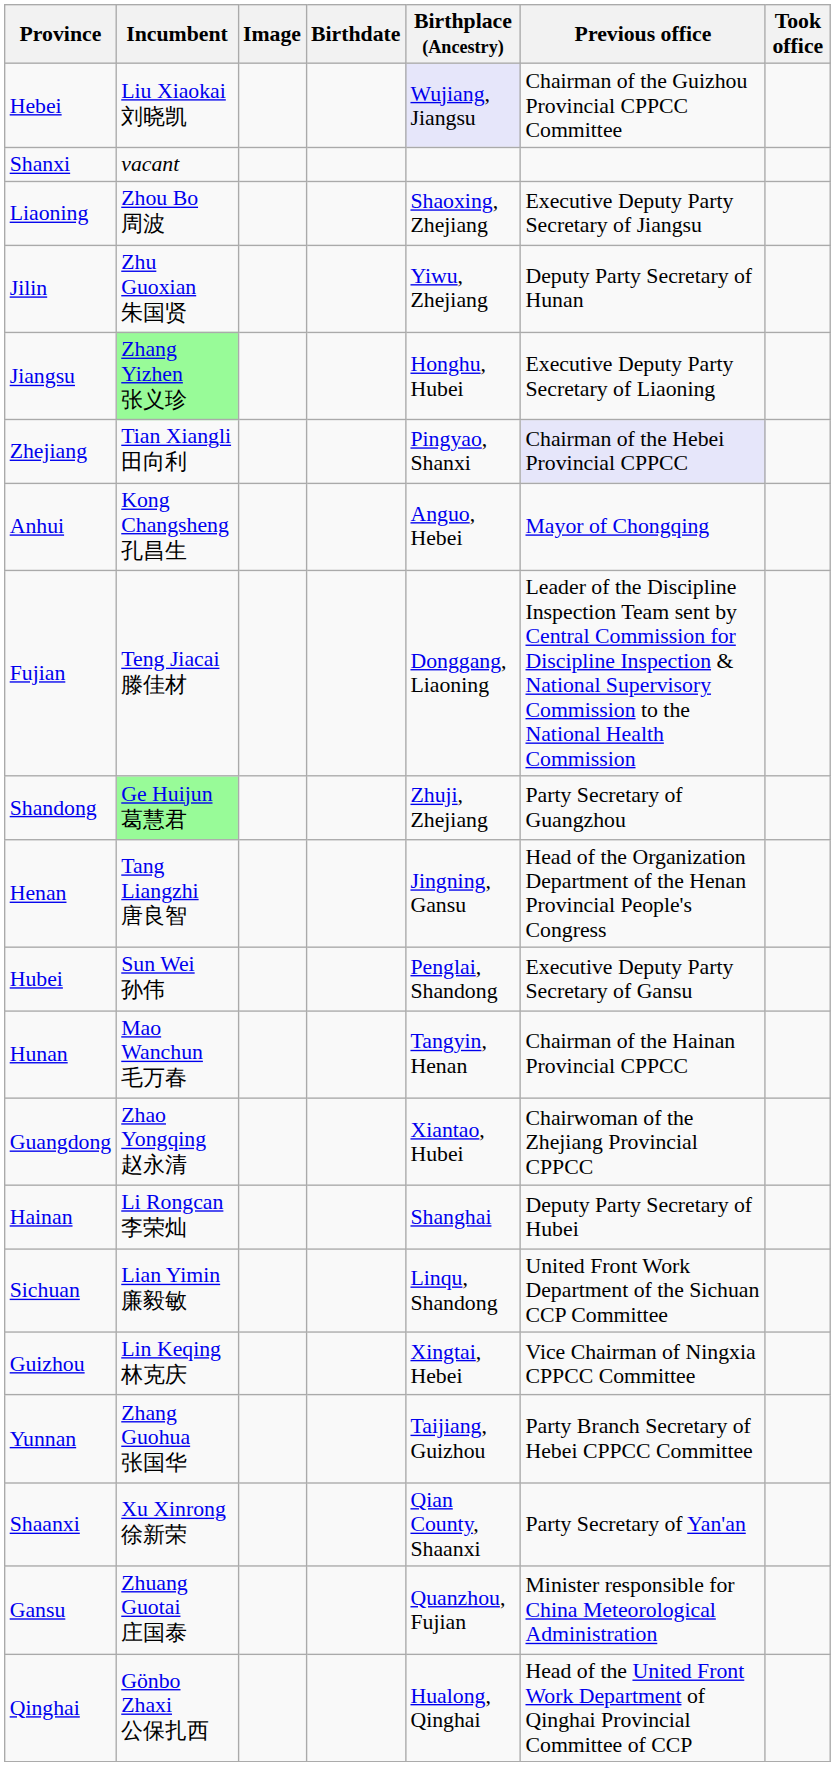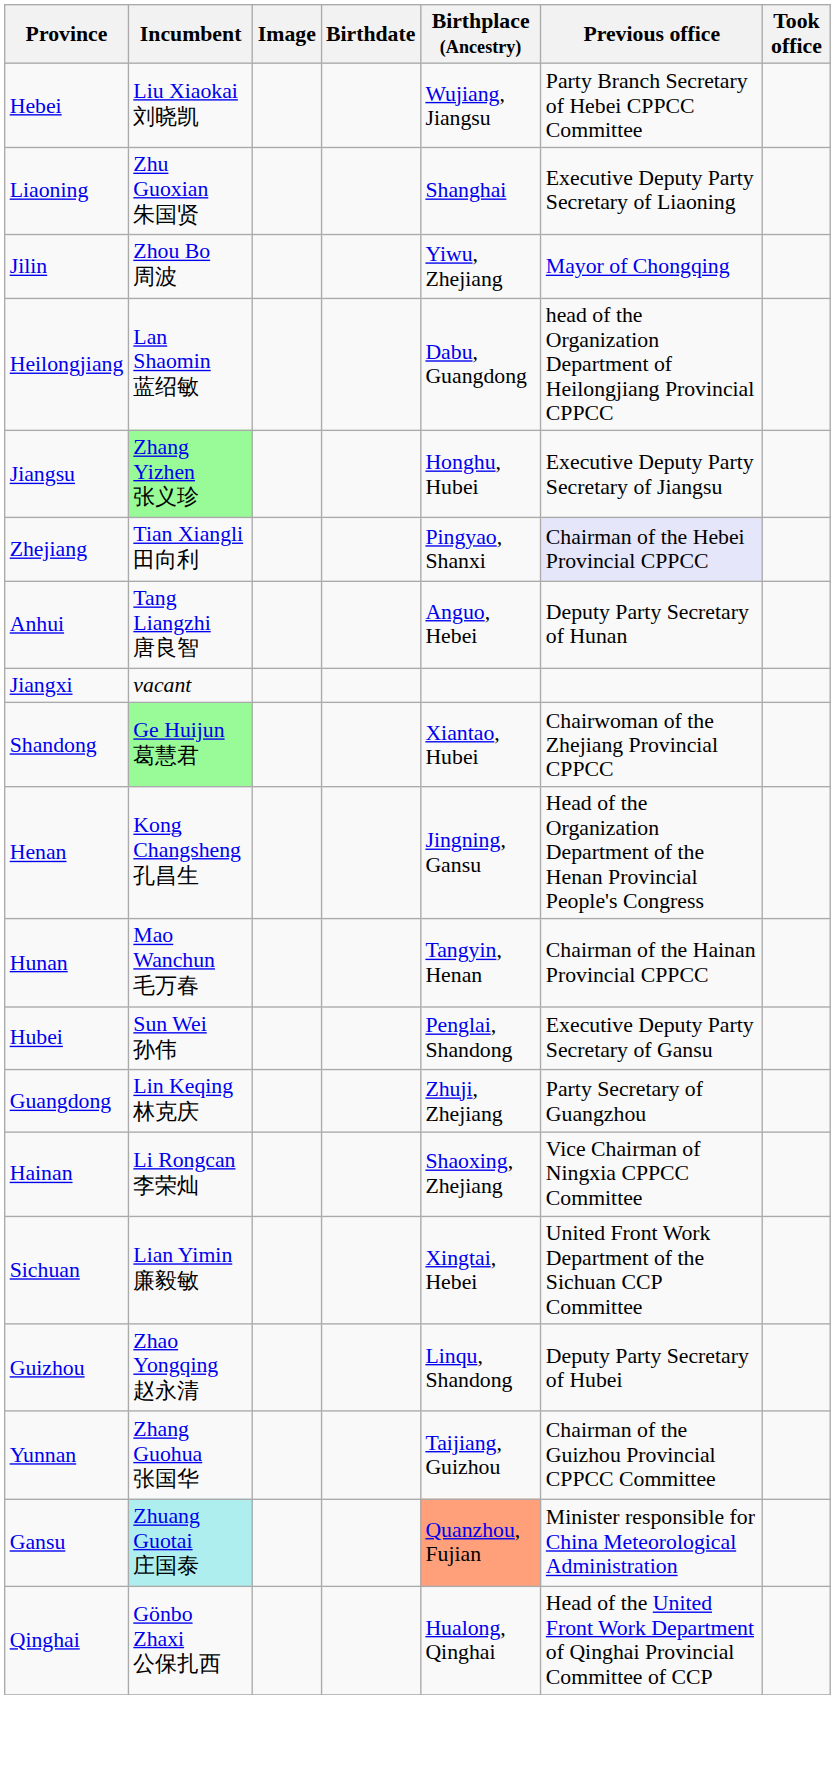Hebei | Birthplace (Ancestry): lavender background -> no background
Hebei | Previous office: Chairman of the Guizhou Provincial CPPCC Committee -> Party Branch Secretary of Hebei CPPCC Committee
- row: Shanxi | vacant
Liaoning | Incumbent: Zhou Bo 周波 -> Zhu Guoxian 朱国贤
Liaoning | Birthplace (Ancestry): Shaoxing, Zhejiang -> Shanghai
Liaoning | Previous office: Executive Deputy Party Secretary of Jiangsu -> Executive Deputy Party Secretary of Liaoning
Jilin | Incumbent: Zhu Guoxian 朱国贤 -> Zhou Bo 周波
Jilin | Previous office: Deputy Party Secretary of Hunan -> Mayor of Chongqing
+ row: Heilongjiang | Lan Shaomin 蓝绍敏 | Dabu, Guangdong | head of the Organization Department of Heilongjiang Provincial CPPCC
Jiangsu | Previous office: Executive Deputy Party Secretary of Liaoning -> Executive Deputy Party Secretary of Jiangsu
Anhui | Incumbent: Kong Changsheng 孔昌生 -> Tang Liangzhi 唐良智
Anhui | Previous office: Mayor of Chongqing -> Deputy Party Secretary of Hunan
- row: Fujian | Teng Jiacai 滕佳材 | Donggang, Liaoning | Leader of the Discipline Inspection Team sent by Central Commission for Discipline Inspection & National Supervisory Commission to the National Health Commission
+ row: Jiangxi | vacant
Shandong | Birthplace (Ancestry): Zhuji, Zhejiang -> Xiantao, Hubei
Shandong | Previous office: Party Secretary of Guangzhou -> Chairwoman of the Zhejiang Provincial CPPCC
Henan | Incumbent: Tang Liangzhi 唐良智 -> Kong Changsheng 孔昌生
rows swapped: Hubei <-> Hunan
Guangdong | Incumbent: Zhao Yongqing 赵永清 -> Lin Keqing 林克庆
Guangdong | Birthplace (Ancestry): Xiantao, Hubei -> Zhuji, Zhejiang
Guangdong | Previous office: Chairwoman of the Zhejiang Provincial CPPCC -> Party Secretary of Guangzhou
Hainan | Birthplace (Ancestry): Shanghai -> Shaoxing, Zhejiang
Hainan | Previous office: Deputy Party Secretary of Hubei -> Vice Chairman of Ningxia CPPCC Committee
Sichuan | Birthplace (Ancestry): Linqu, Shandong -> Xingtai, Hebei
Guizhou | Incumbent: Lin Keqing 林克庆 -> Zhao Yongqing 赵永清
Guizhou | Birthplace (Ancestry): Xingtai, Hebei -> Linqu, Shandong
Guizhou | Previous office: Vice Chairman of Ningxia CPPCC Committee -> Deputy Party Secretary of Hubei
Yunnan | Previous office: Party Branch Secretary of Hebei CPPCC Committee -> Chairman of the Guizhou Provincial CPPCC Committee
- row: Shaanxi | Xu Xinrong 徐新荣 | Qian County, Shaanxi | Party Secretary of Yan'an
Gansu | Incumbent: no background -> paleturquoise background
Gansu | Birthplace (Ancestry): no background -> lightsalmon background
